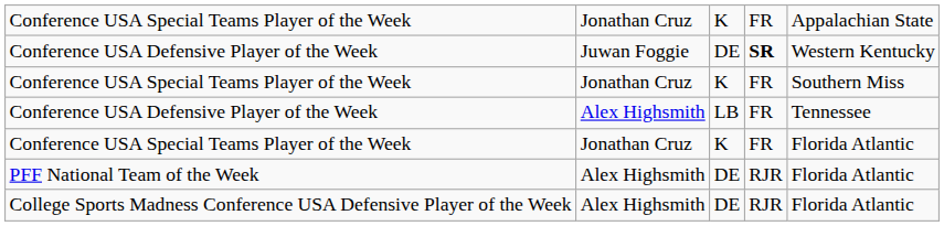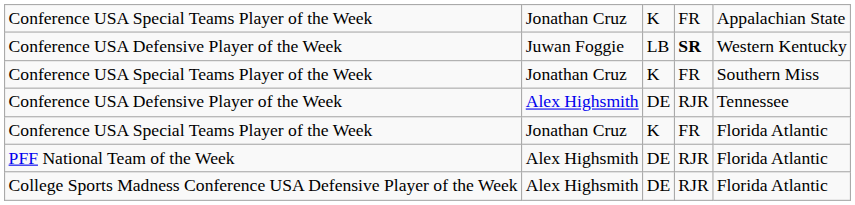Conference USA Defensive Player of the Week / Juwan Foggie | column 3: DE -> LB
Conference USA Defensive Player of the Week / Alex Highsmith | column 3: LB -> DE
Conference USA Defensive Player of the Week / Alex Highsmith | column 4: FR -> RJR
